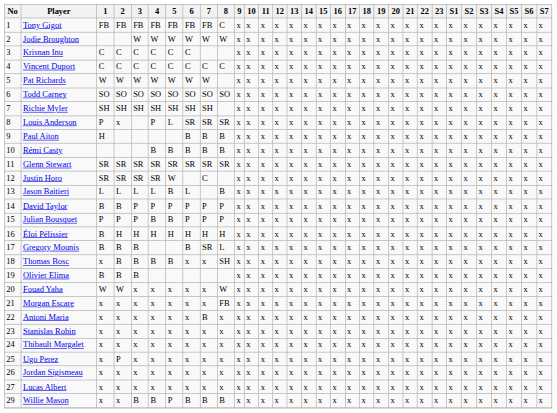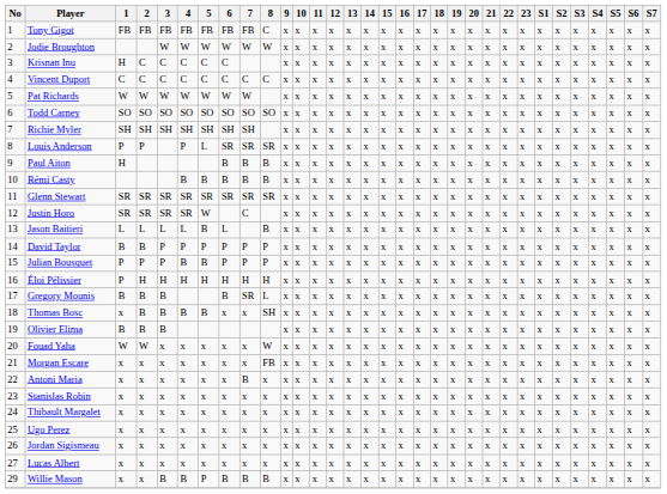Krisnan Inu | 1: C -> H
Louis Anderson | 2: x -> P
Éloi Pélissier | 1: B -> P
Ugo Perez | 2: P -> x
